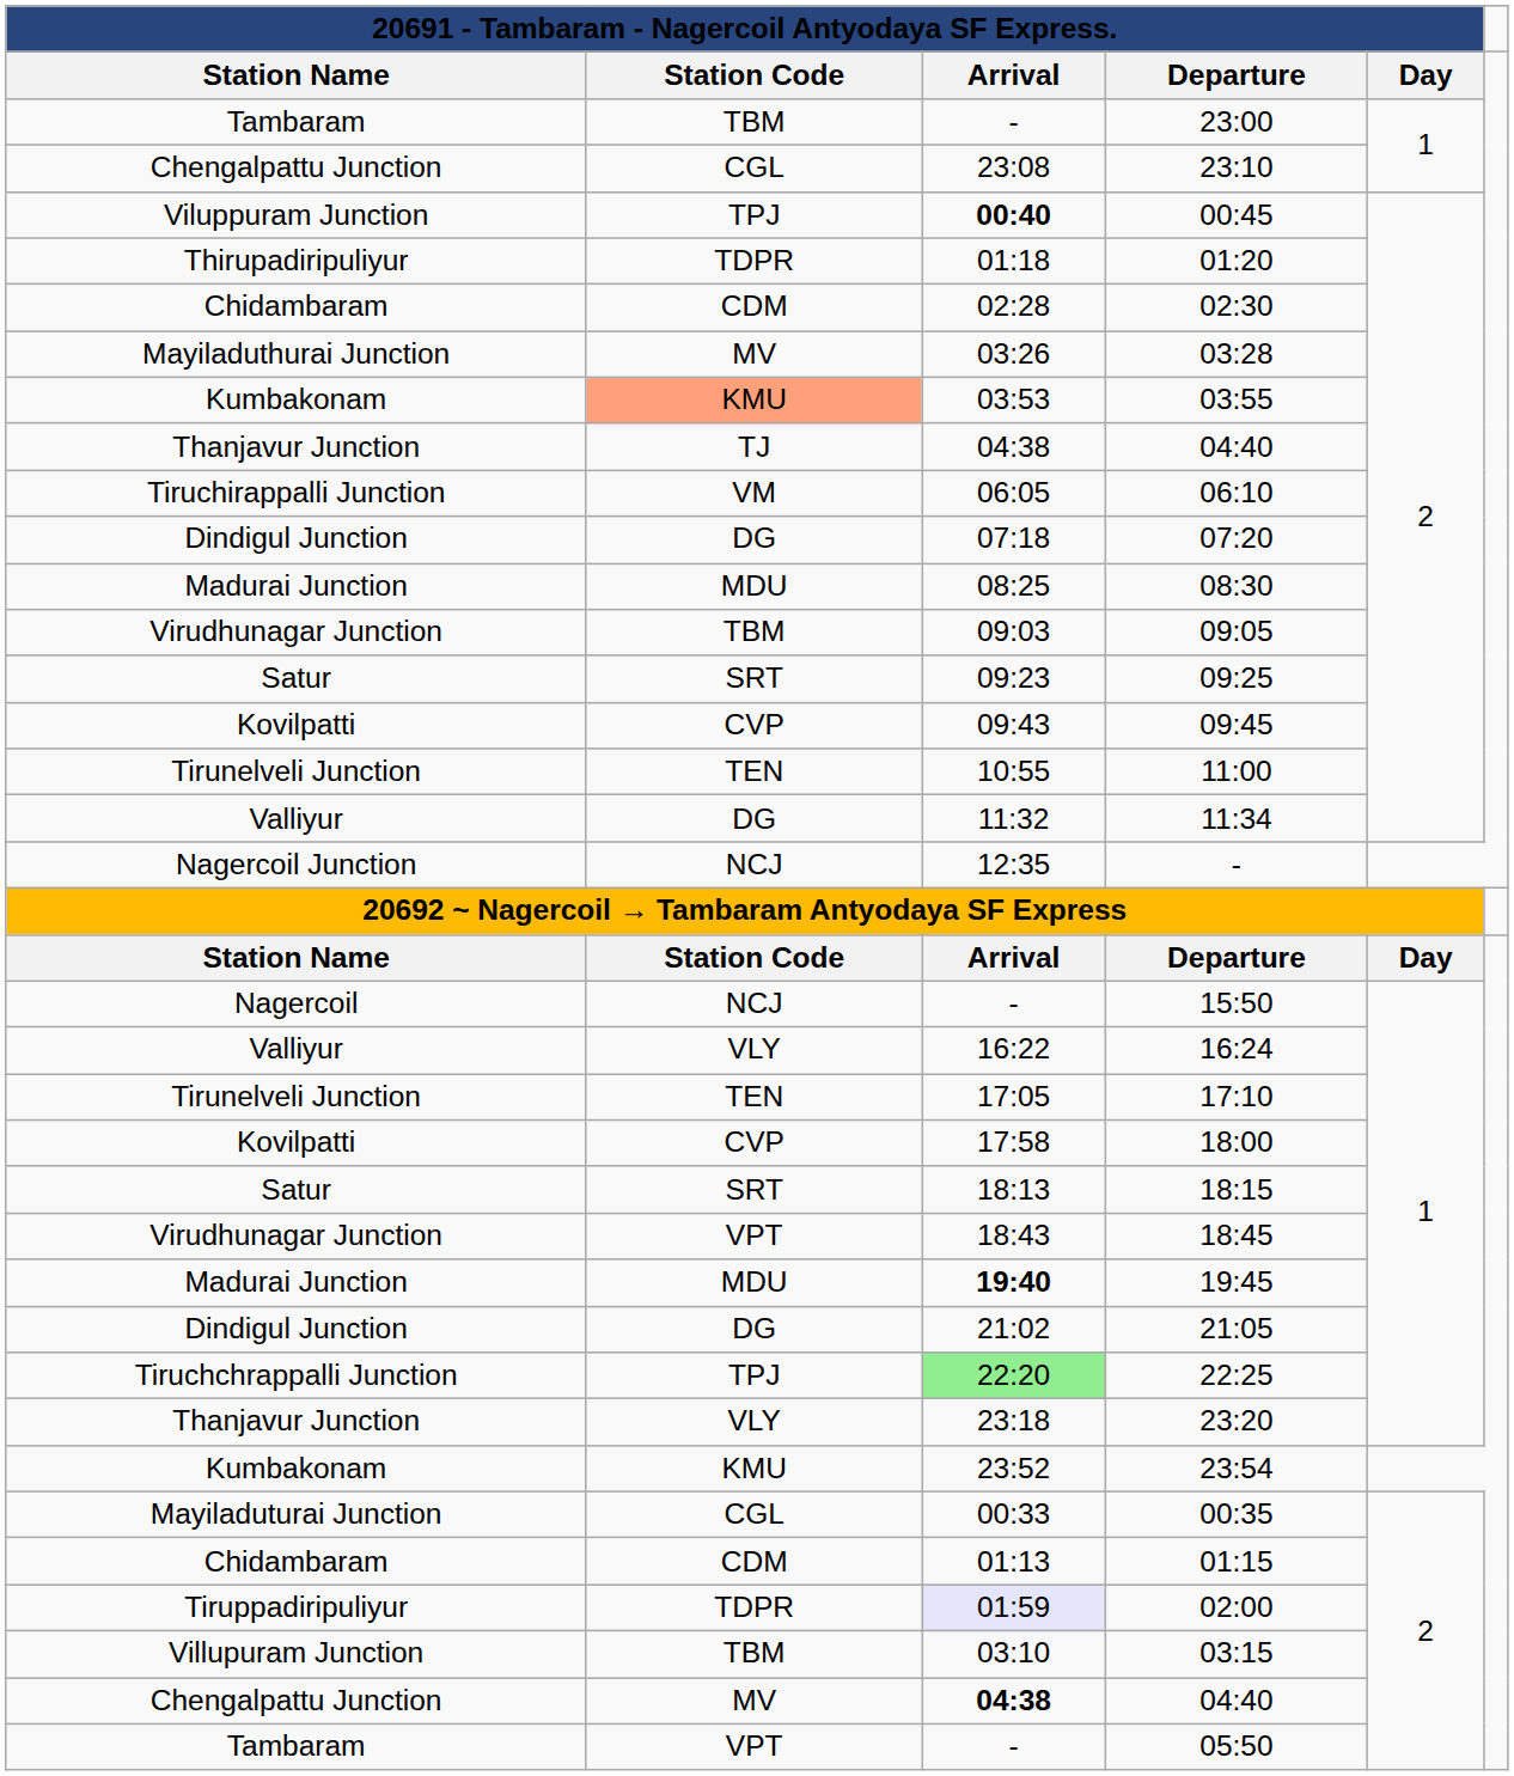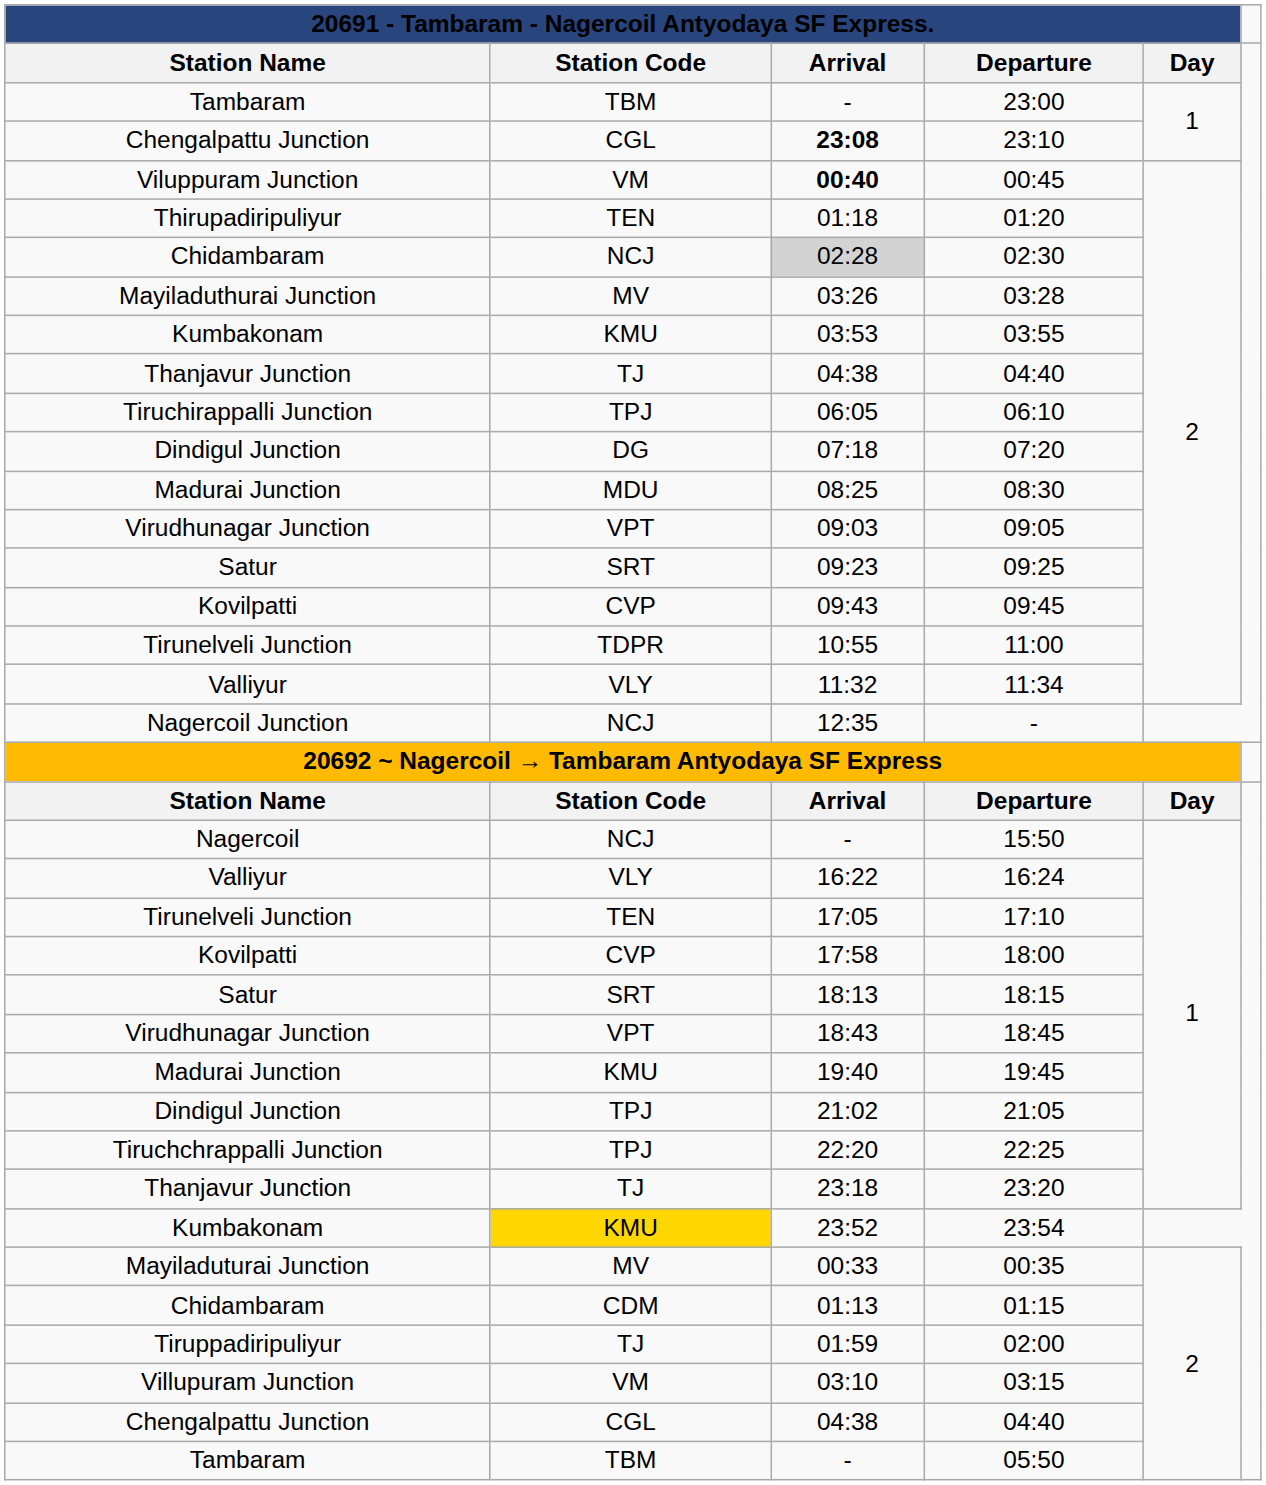23:10 | 20691 - Tambaram - Nagercoil Antyodaya SF Express. / Arrival: normal -> bold
00:45 | column 2: TPJ -> VM
01:20 | column 2: TDPR -> TEN
02:30 | column 2: CDM -> NCJ
02:30 | 20691 - Tambaram - Nagercoil Antyodaya SF Express. / Arrival: no background -> lightgrey background
03:55 | column 2: lightsalmon background -> no background
06:10 | column 2: VM -> TPJ
09:05 | column 2: TBM -> VPT
11:00 | column 2: TEN -> TDPR
11:34 | column 2: DG -> VLY
19:45 | column 2: MDU -> KMU
19:45 | 20691 - Tambaram - Nagercoil Antyodaya SF Express. / Arrival: bold -> normal
21:05 | column 2: DG -> TPJ
22:25 | 20691 - Tambaram - Nagercoil Antyodaya SF Express. / Arrival: lightgreen background -> no background
23:20 | column 2: VLY -> TJ
23:54 | column 2: no background -> gold background
00:35 | column 2: CGL -> MV
02:00 | column 2: TDPR -> TJ
02:00 | 20691 - Tambaram - Nagercoil Antyodaya SF Express. / Arrival: lavender background -> no background
03:15 | column 2: TBM -> VM
Chengalpattu Junction / 04:40 | column 2: MV -> CGL
Chengalpattu Junction / 04:40 | 20691 - Tambaram - Nagercoil Antyodaya SF Express. / Arrival: bold -> normal
05:50 | column 2: VPT -> TBM
